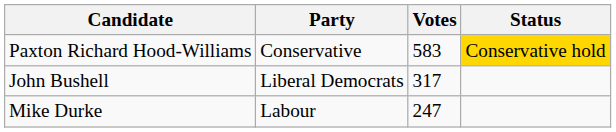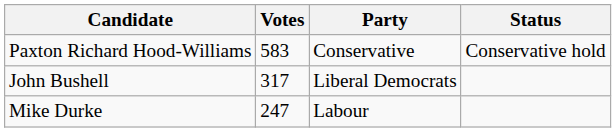columns swapped: Party <-> Votes
Paxton Richard Hood-Williams | Status: gold background -> no background
